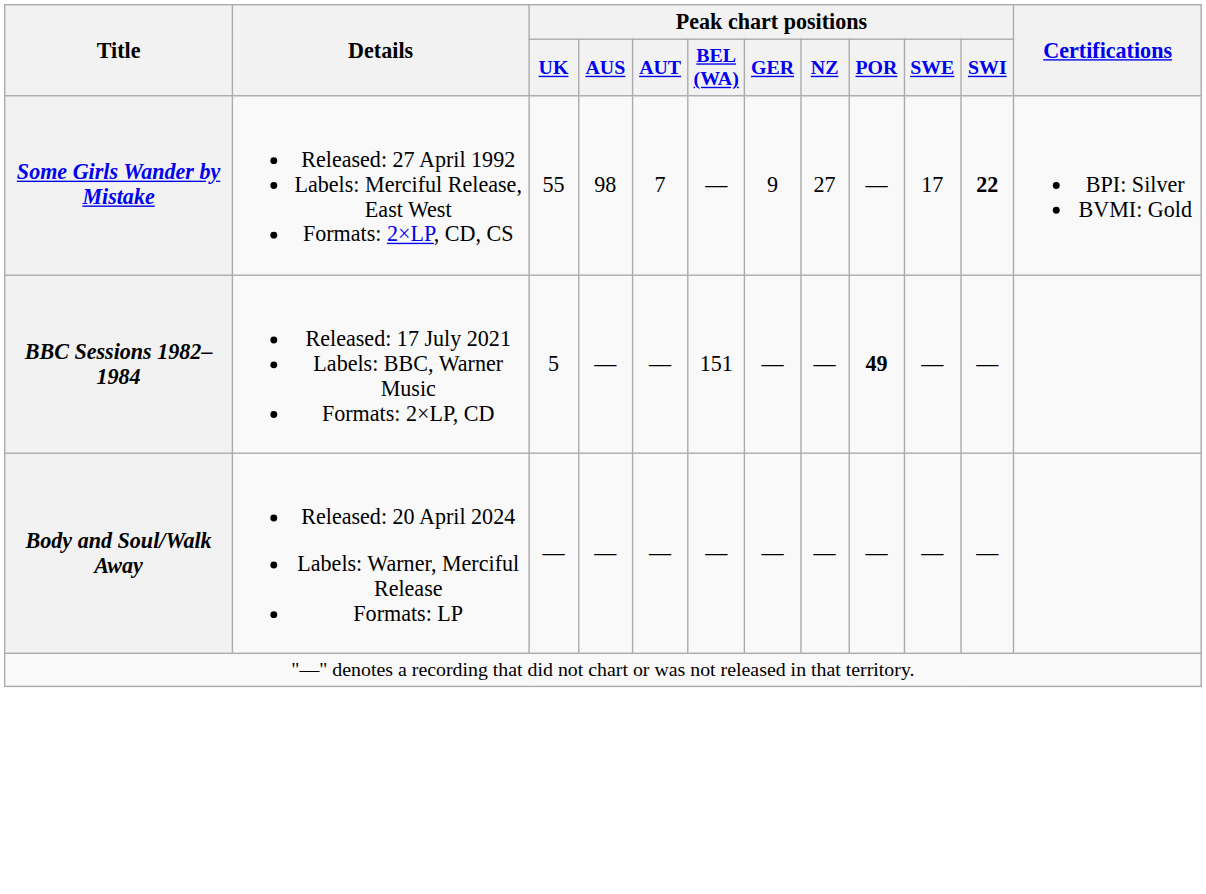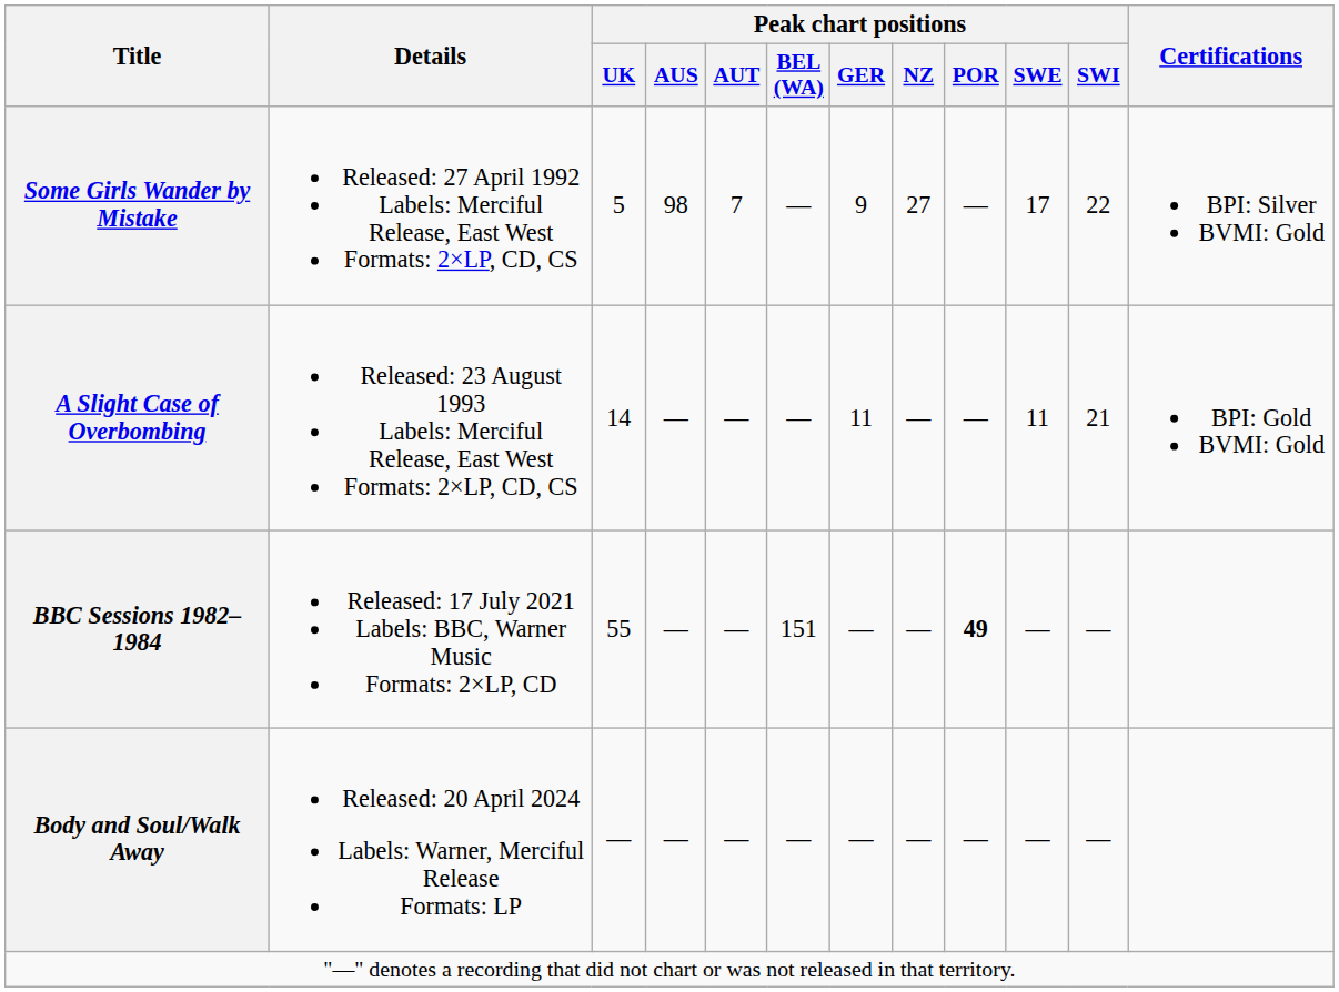Some Girls Wander by Mistake | Peak chart positions / UK: 55 -> 5
Some Girls Wander by Mistake | Peak chart positions / SWI: bold -> normal
+ row: A Slight Case of Overbombing | Released: 23 August 1993 Labels: Merciful Release, East West Formats: 2×LP, CD, CS | 14 | — | — | — | 11 | — | — | 11 | 21 | BPI: Gold BVMI: Gold
BBC Sessions 1982–1984 | Peak chart positions / UK: 5 -> 55
